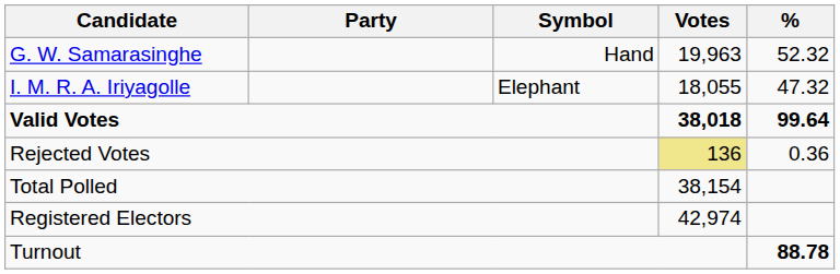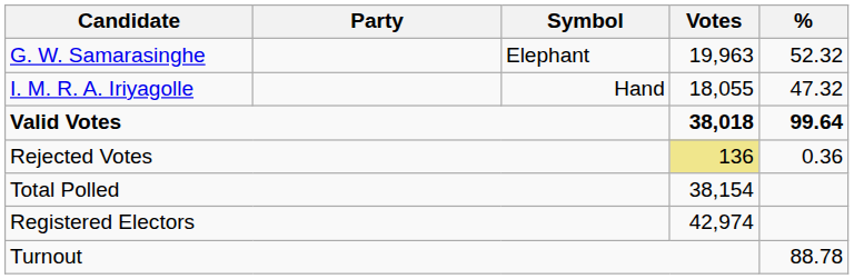G. W. Samarasinghe | Symbol: Hand -> Elephant
I. M. R. A. Iriyagolle | Symbol: Elephant -> Hand
Turnout | %: bold -> normal
